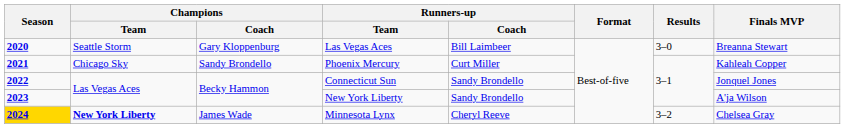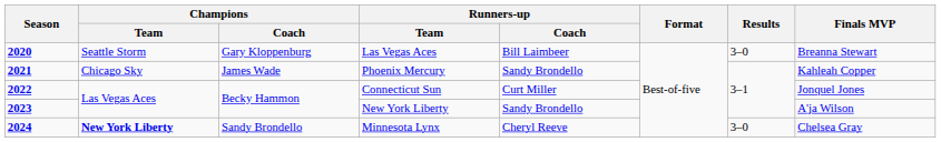Phoenix Mercury | Champions / Coach: Sandy Brondello -> James Wade
Phoenix Mercury | Runners-up / Coach: Curt Miller -> Sandy Brondello
Connecticut Sun | Runners-up / Coach: Sandy Brondello -> Curt Miller
Minnesota Lynx | Season: gold background -> no background
Minnesota Lynx | Champions / Coach: James Wade -> Sandy Brondello
Minnesota Lynx | Results: 3–2 -> 3–0
